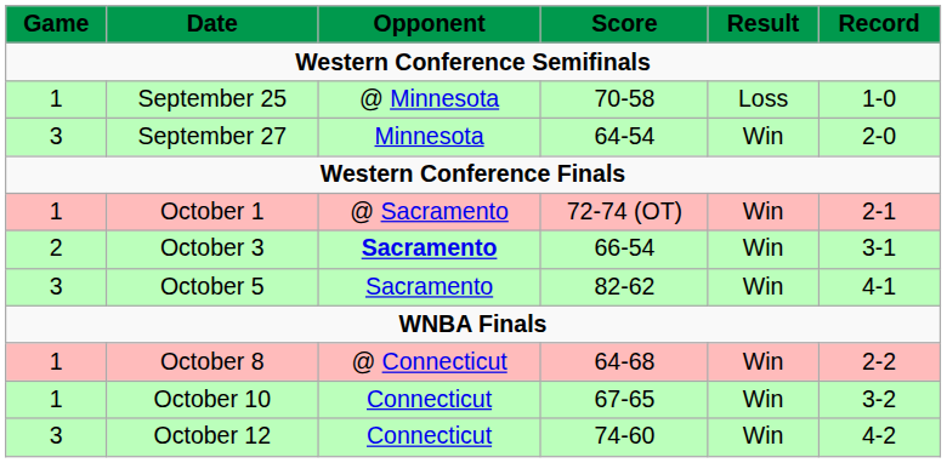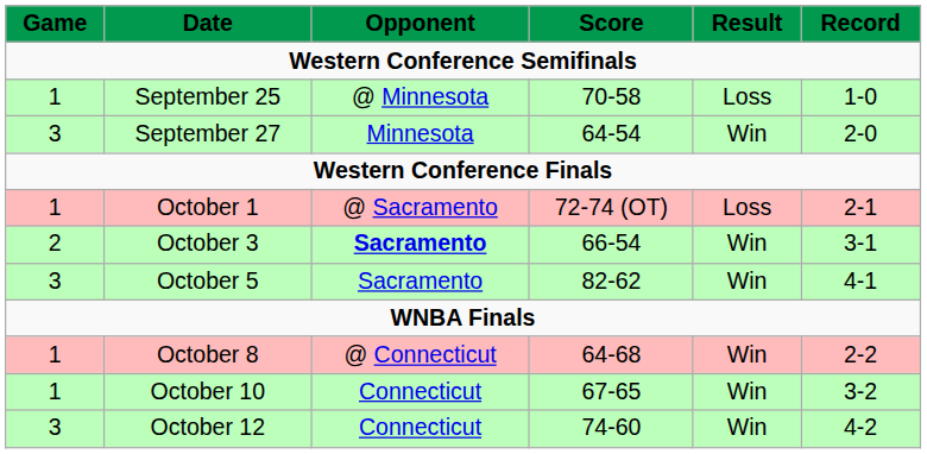October 1 | Result: Win -> Loss
